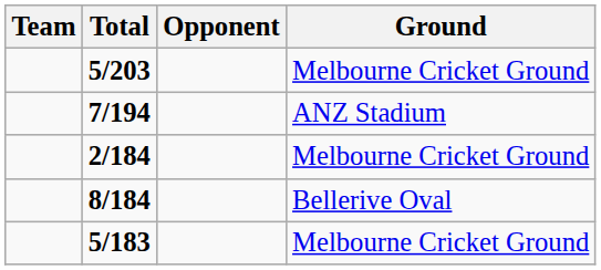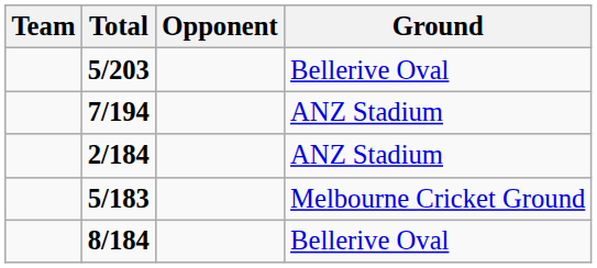5/203 | Ground: Melbourne Cricket Ground -> Bellerive Oval
2/184 | Ground: Melbourne Cricket Ground -> ANZ Stadium
rows swapped: 8/184 <-> 5/183
